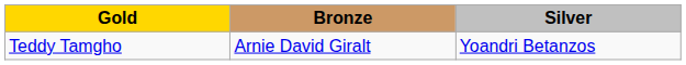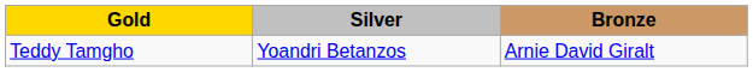columns swapped: Silver <-> Bronze
